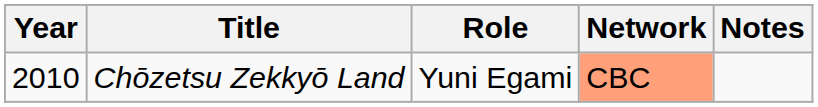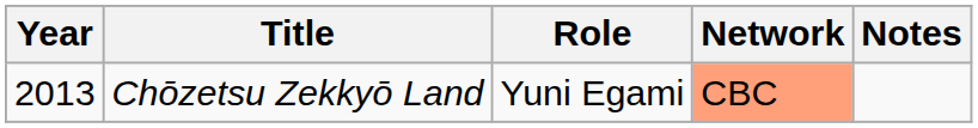Chōzetsu Zekkyō Land | Year: 2010 -> 2013
